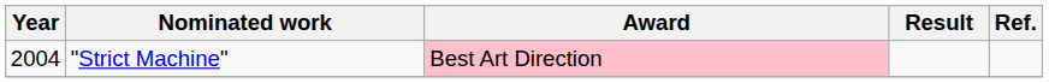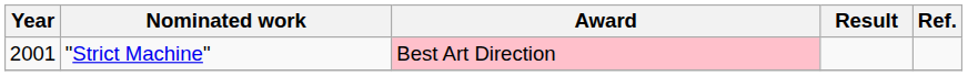"Strict Machine" | Year: 2004 -> 2001
